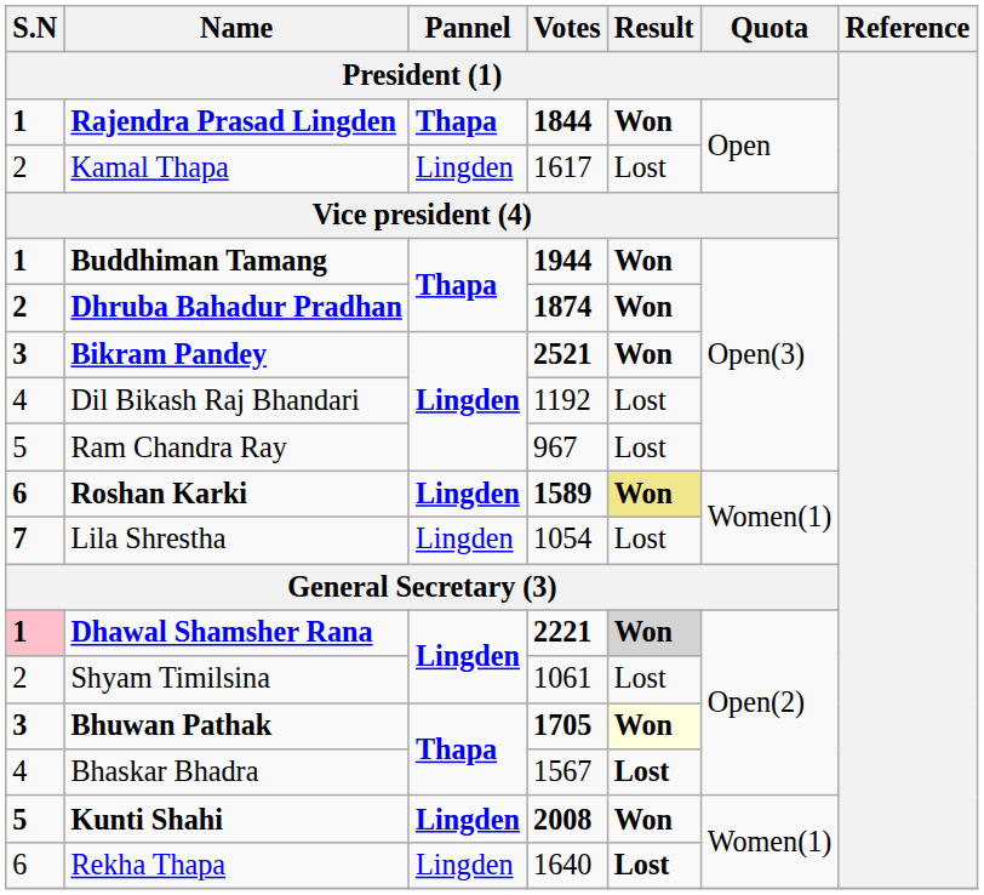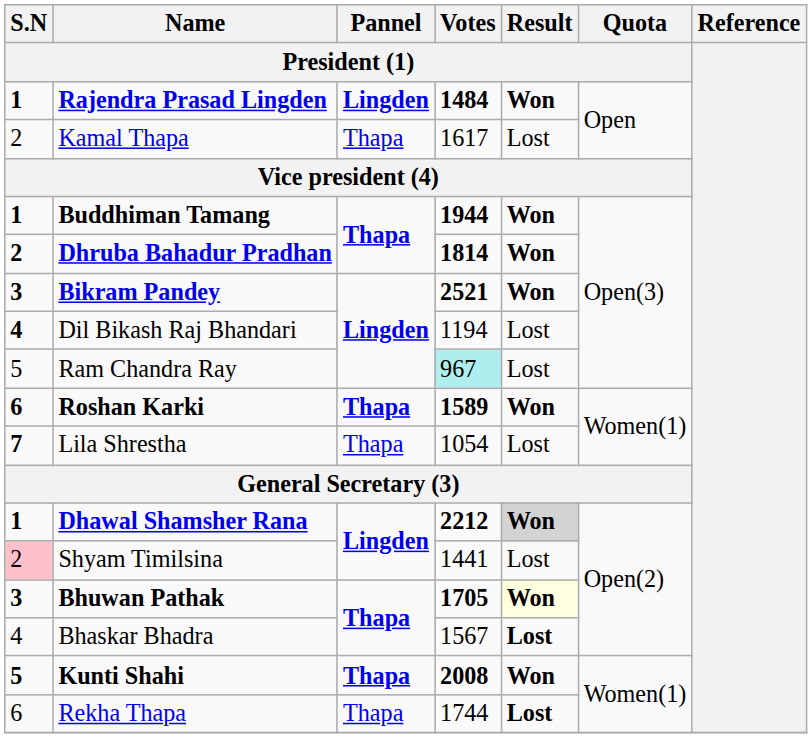Rajendra Prasad Lingden | Pannel / President (1): Thapa -> Lingden
Rajendra Prasad Lingden | Votes / President (1): 1844 -> 1484
Kamal Thapa | Pannel / President (1): Lingden -> Thapa
Dhruba Bahadur Pradhan | Votes / President (1): 1874 -> 1814
Dil Bikash Raj Bhandari | S.N / President (1): normal -> bold
Dil Bikash Raj Bhandari | Votes / President (1): 1192 -> 1194
Ram Chandra Ray | Votes / President (1): no background -> paleturquoise background
Roshan Karki | Pannel / President (1): Lingden -> Thapa
Roshan Karki | Result / President (1): khaki background -> no background
Lila Shrestha | Pannel / President (1): Lingden -> Thapa
Dhawal Shamsher Rana | S.N / President (1): pink background -> no background
Dhawal Shamsher Rana | Votes / President (1): 2221 -> 2212
Shyam Timilsina | S.N / President (1): no background -> pink background
Shyam Timilsina | Votes / President (1): 1061 -> 1441
Kunti Shahi | Pannel / President (1): Lingden -> Thapa
Rekha Thapa | Pannel / President (1): Lingden -> Thapa
Rekha Thapa | Votes / President (1): 1640 -> 1744
